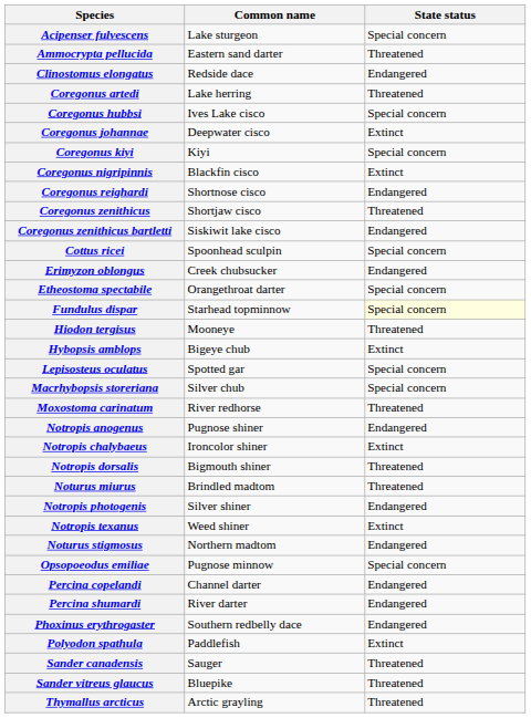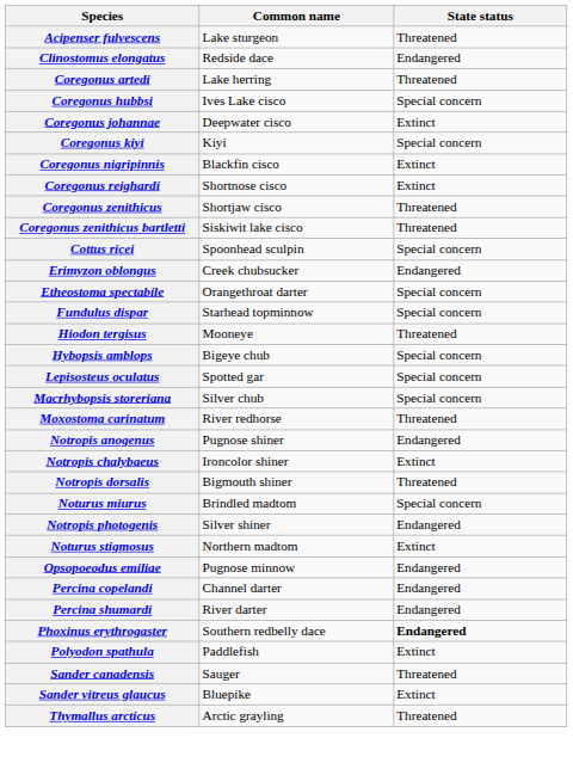Acipenser fulvescens | State status: Special concern -> Threatened
- row: Ammocrypta pellucida | Eastern sand darter | Threatened
Coregonus reighardi | State status: Endangered -> Extinct
Coregonus zenithicus bartletti | State status: Endangered -> Threatened
Fundulus dispar | State status: lightyellow background -> no background
Hybopsis amblops | State status: Extinct -> Special concern
Noturus miurus | State status: Threatened -> Special concern
- row: Notropis texanus | Weed shiner | Extinct
Noturus stigmosus | State status: Endangered -> Extinct
Opsopoeodus emiliae | State status: Special concern -> Endangered
Phoxinus erythrogaster | State status: normal -> bold
Sander vitreus glaucus | State status: Threatened -> Extinct
